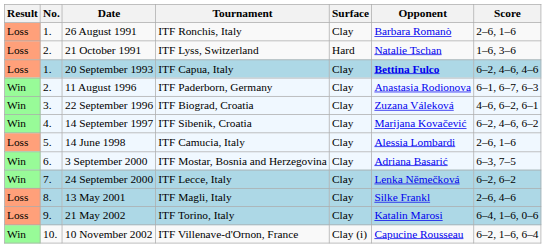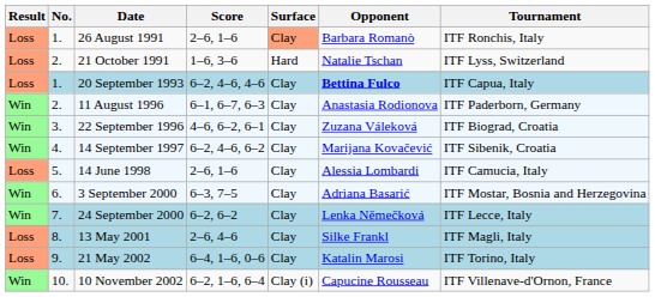columns swapped: Tournament <-> Score
26 August 1991 | Surface: no background -> lightsalmon background
